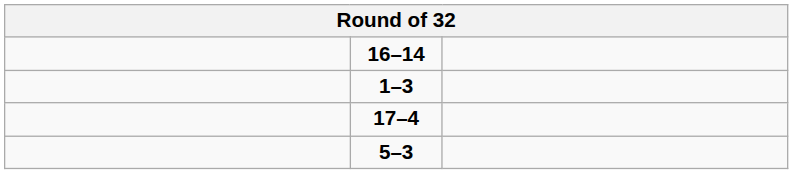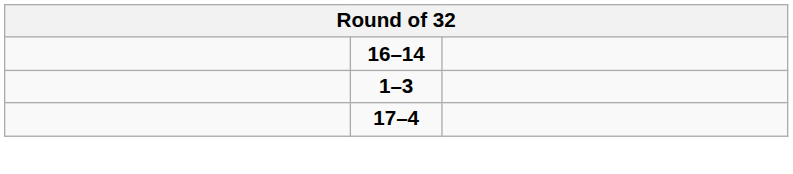- row: 5–3
